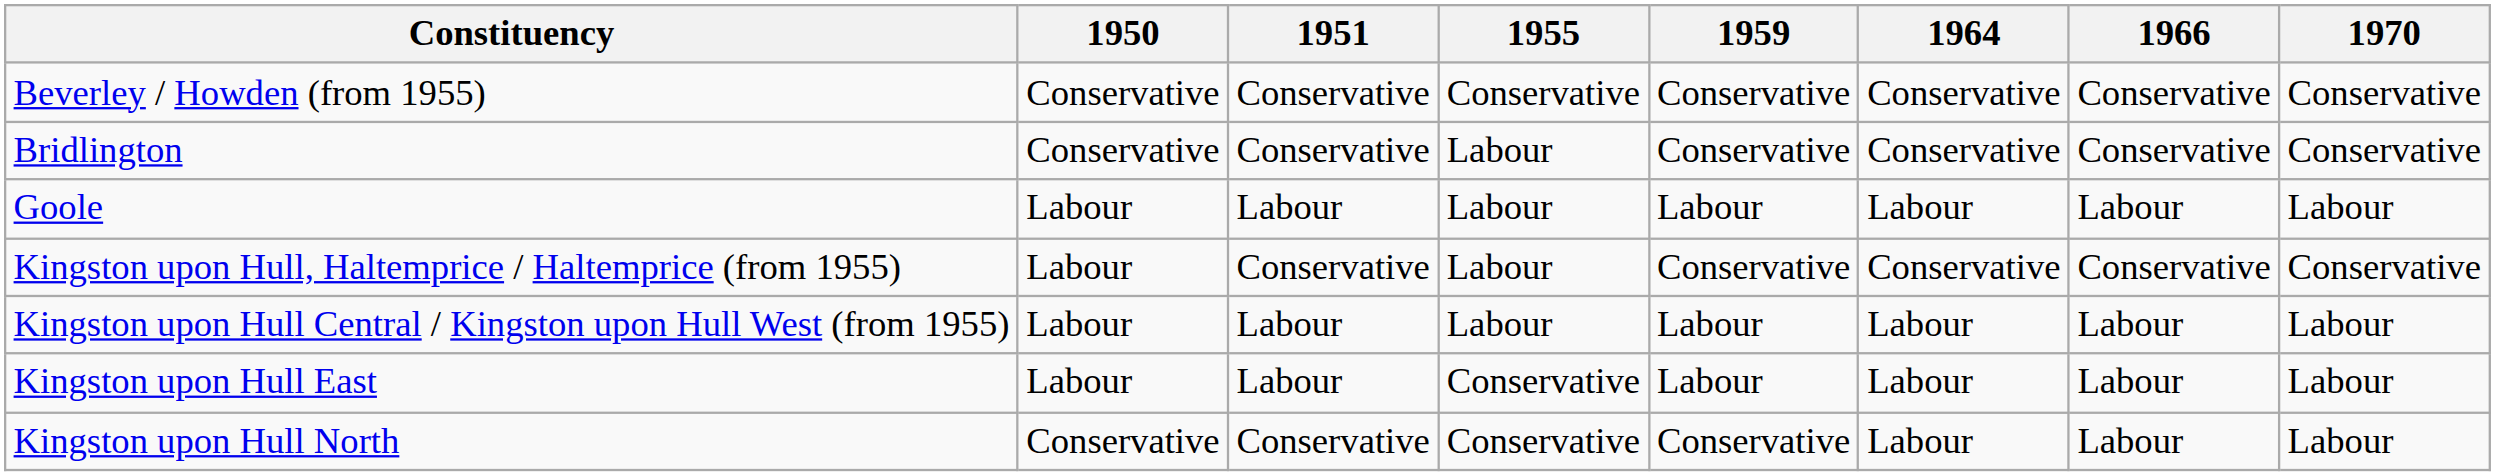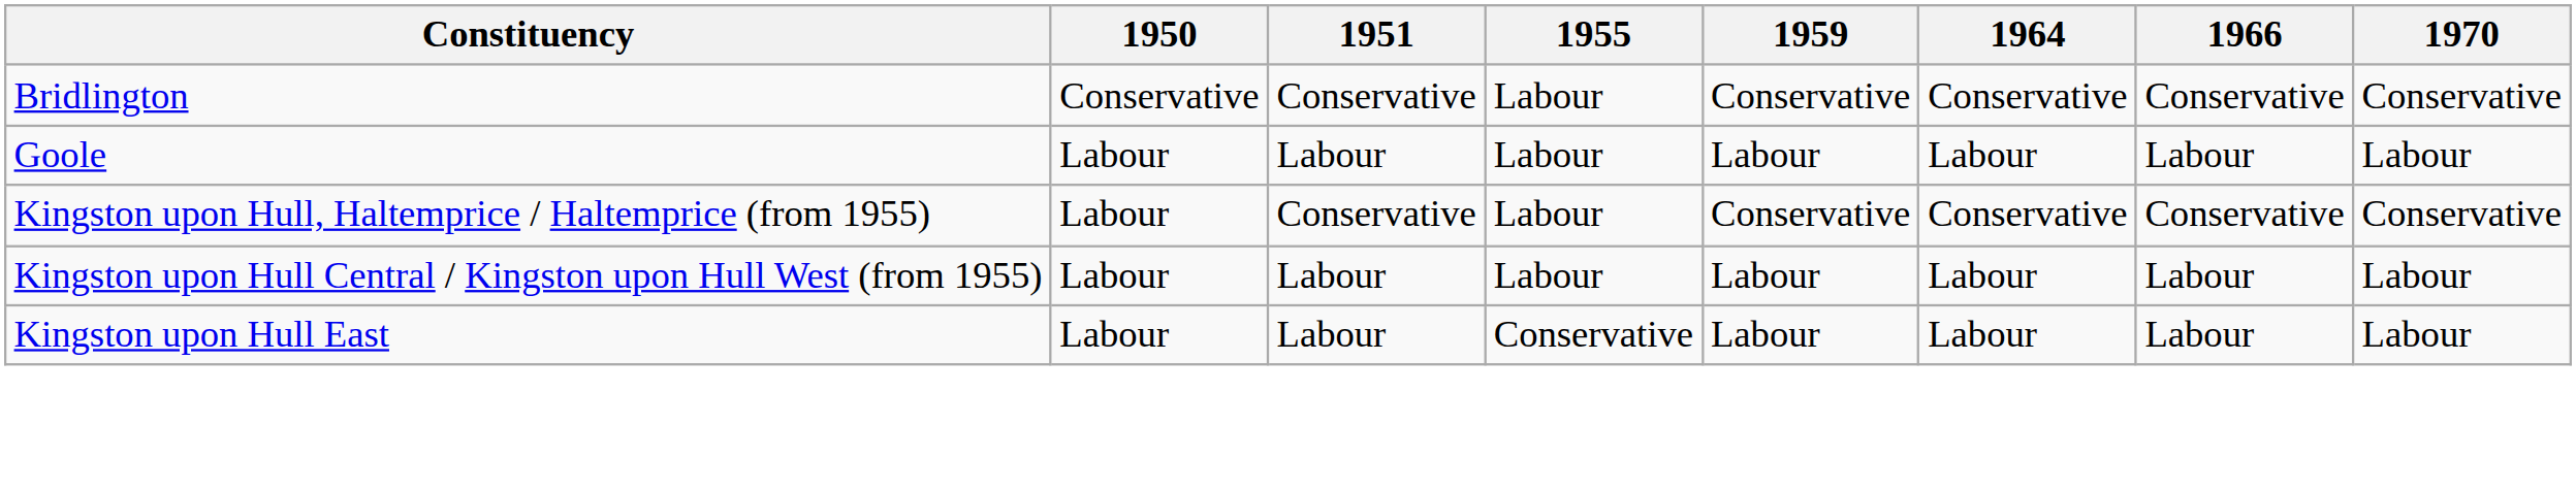- row: Beverley / Howden (from 1955) | Conservative | Conservative | Conservative | Conservative | Conservative | Conservative | Conservative
- row: Kingston upon Hull North | Conservative | Conservative | Conservative | Conservative | Labour | Labour | Labour
